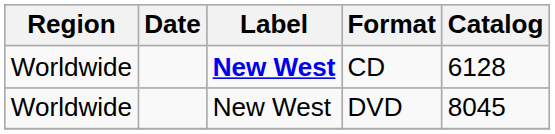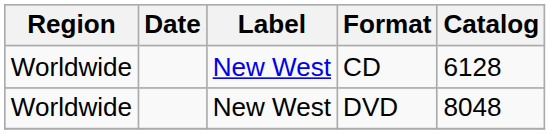CD | Label: bold -> normal
DVD | Catalog: 8045 -> 8048
